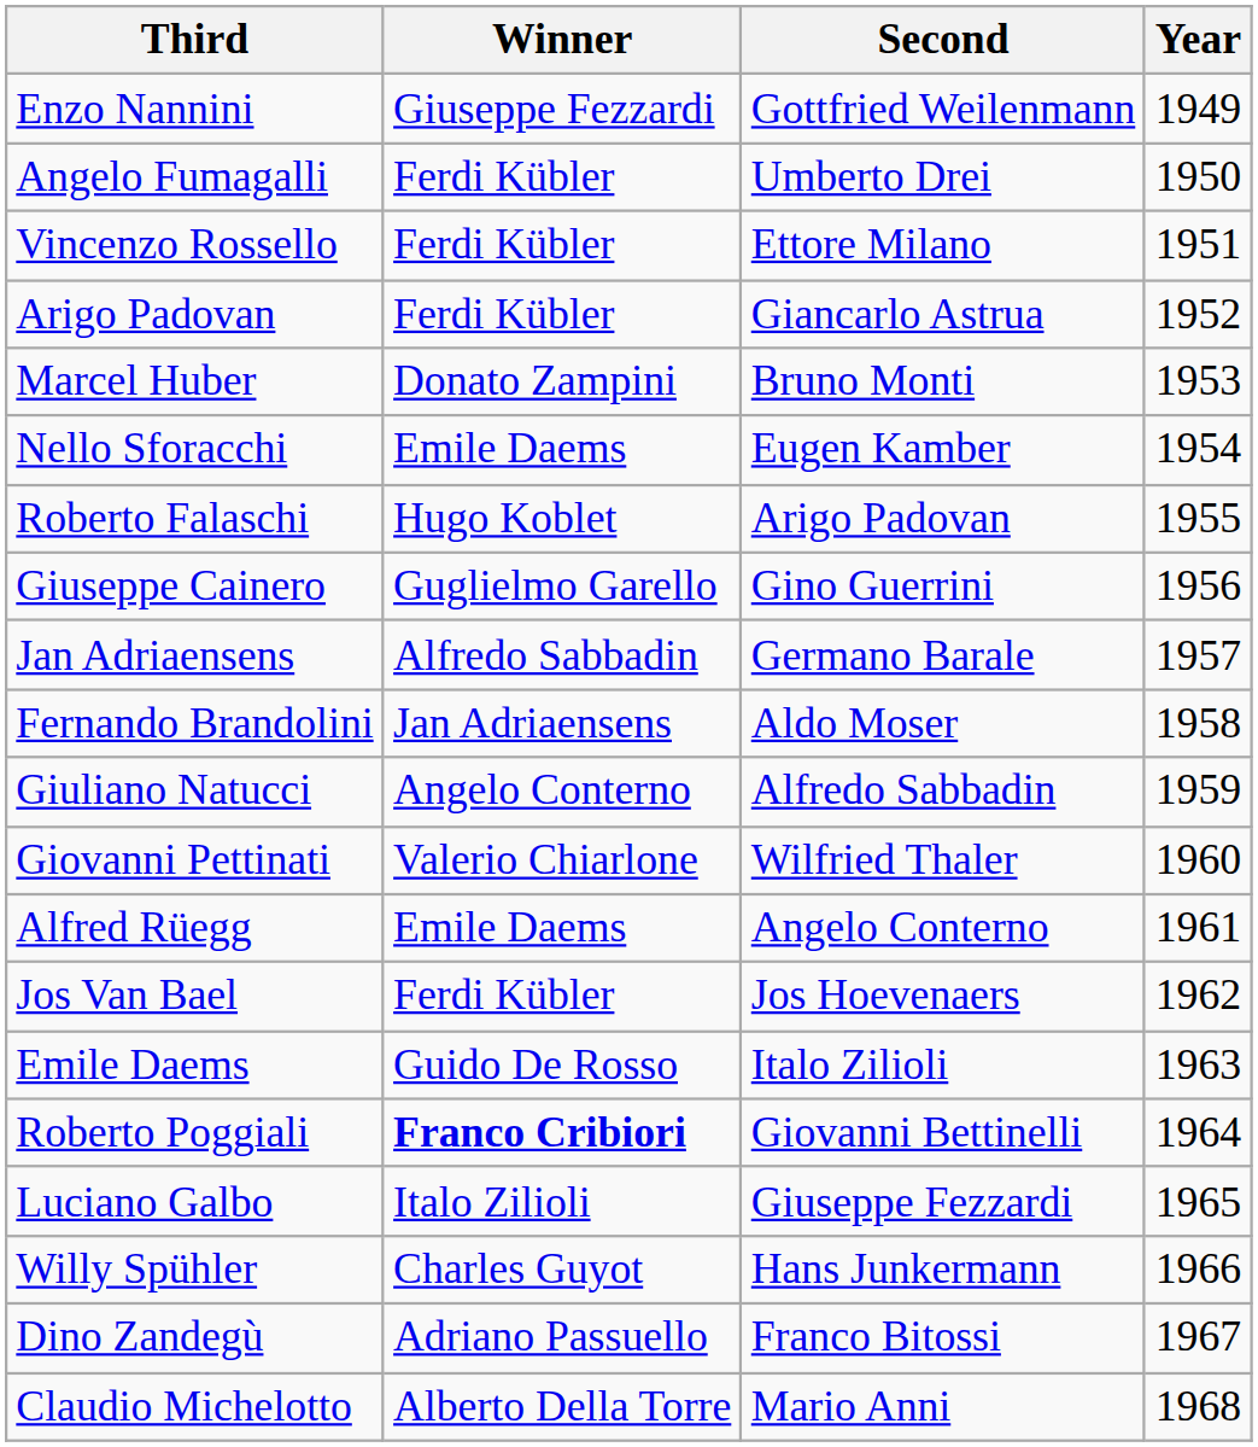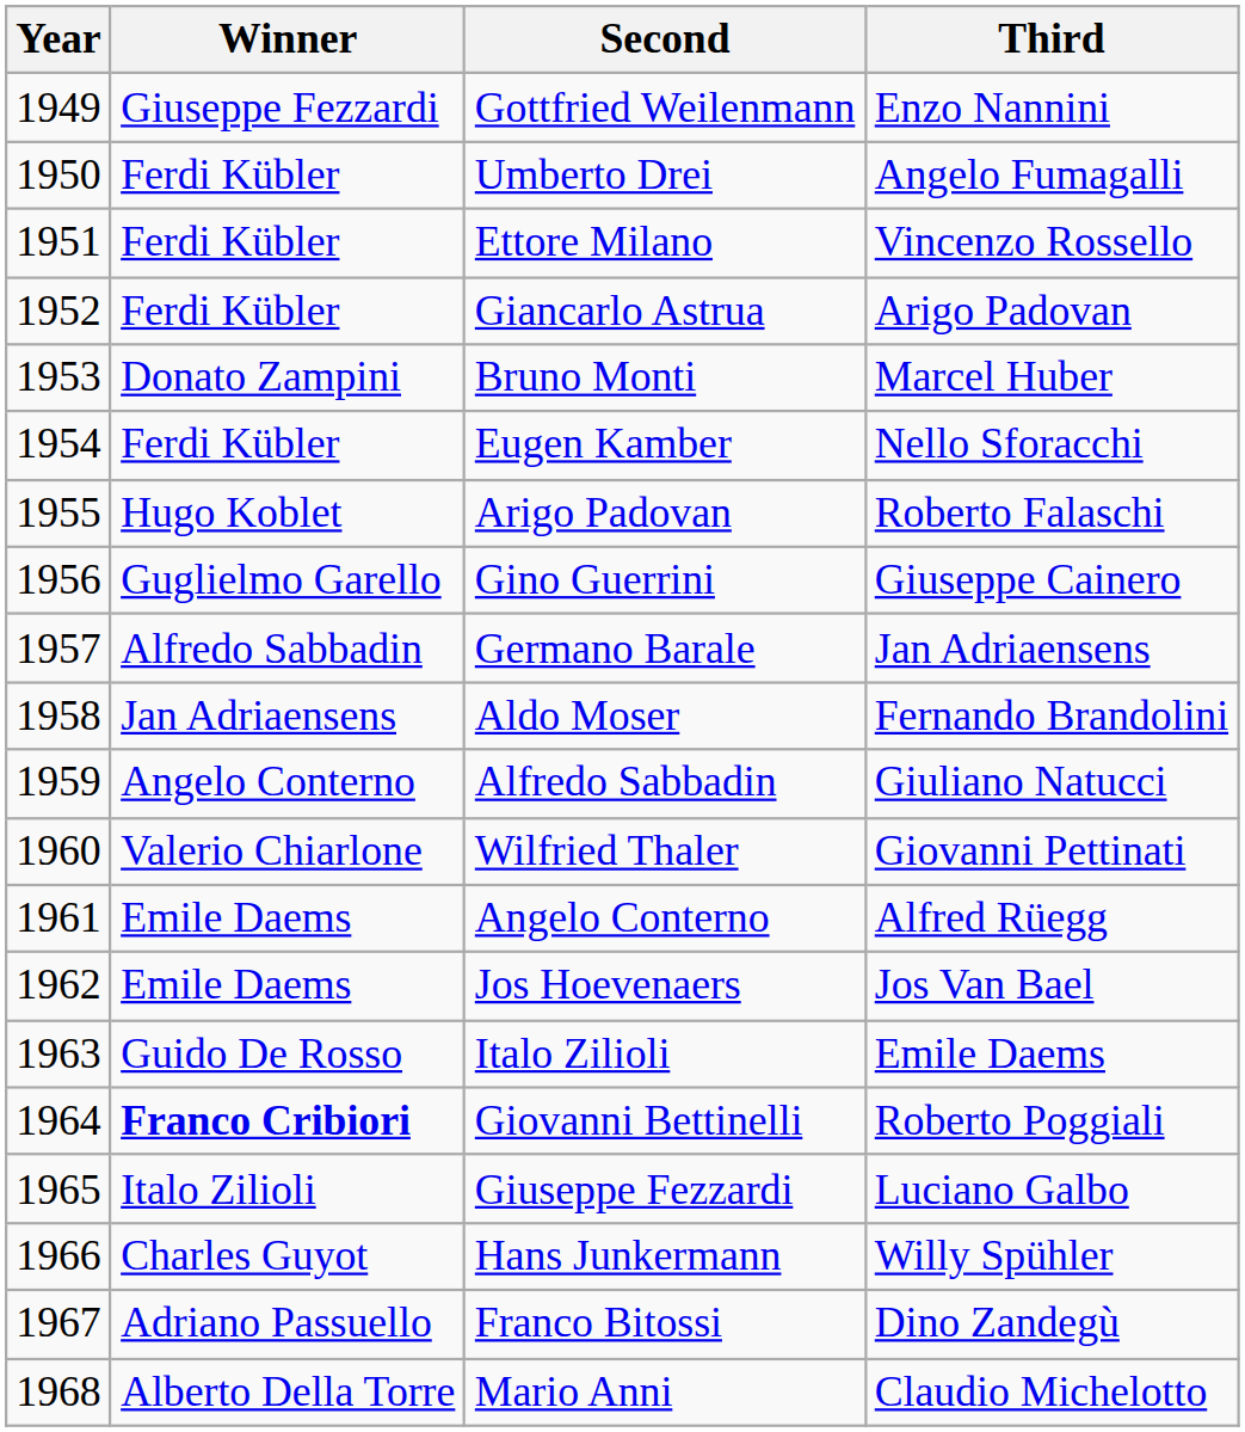columns swapped: Year <-> Third
Eugen Kamber | Winner: Emile Daems -> Ferdi Kübler
Jos Hoevenaers | Winner: Ferdi Kübler -> Emile Daems
